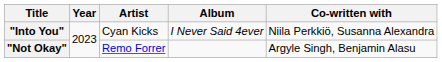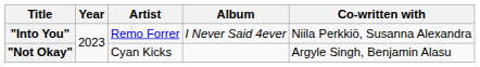"Into You" | Artist: Cyan Kicks -> Remo Forrer
"Not Okay" | Artist: Remo Forrer -> Cyan Kicks
